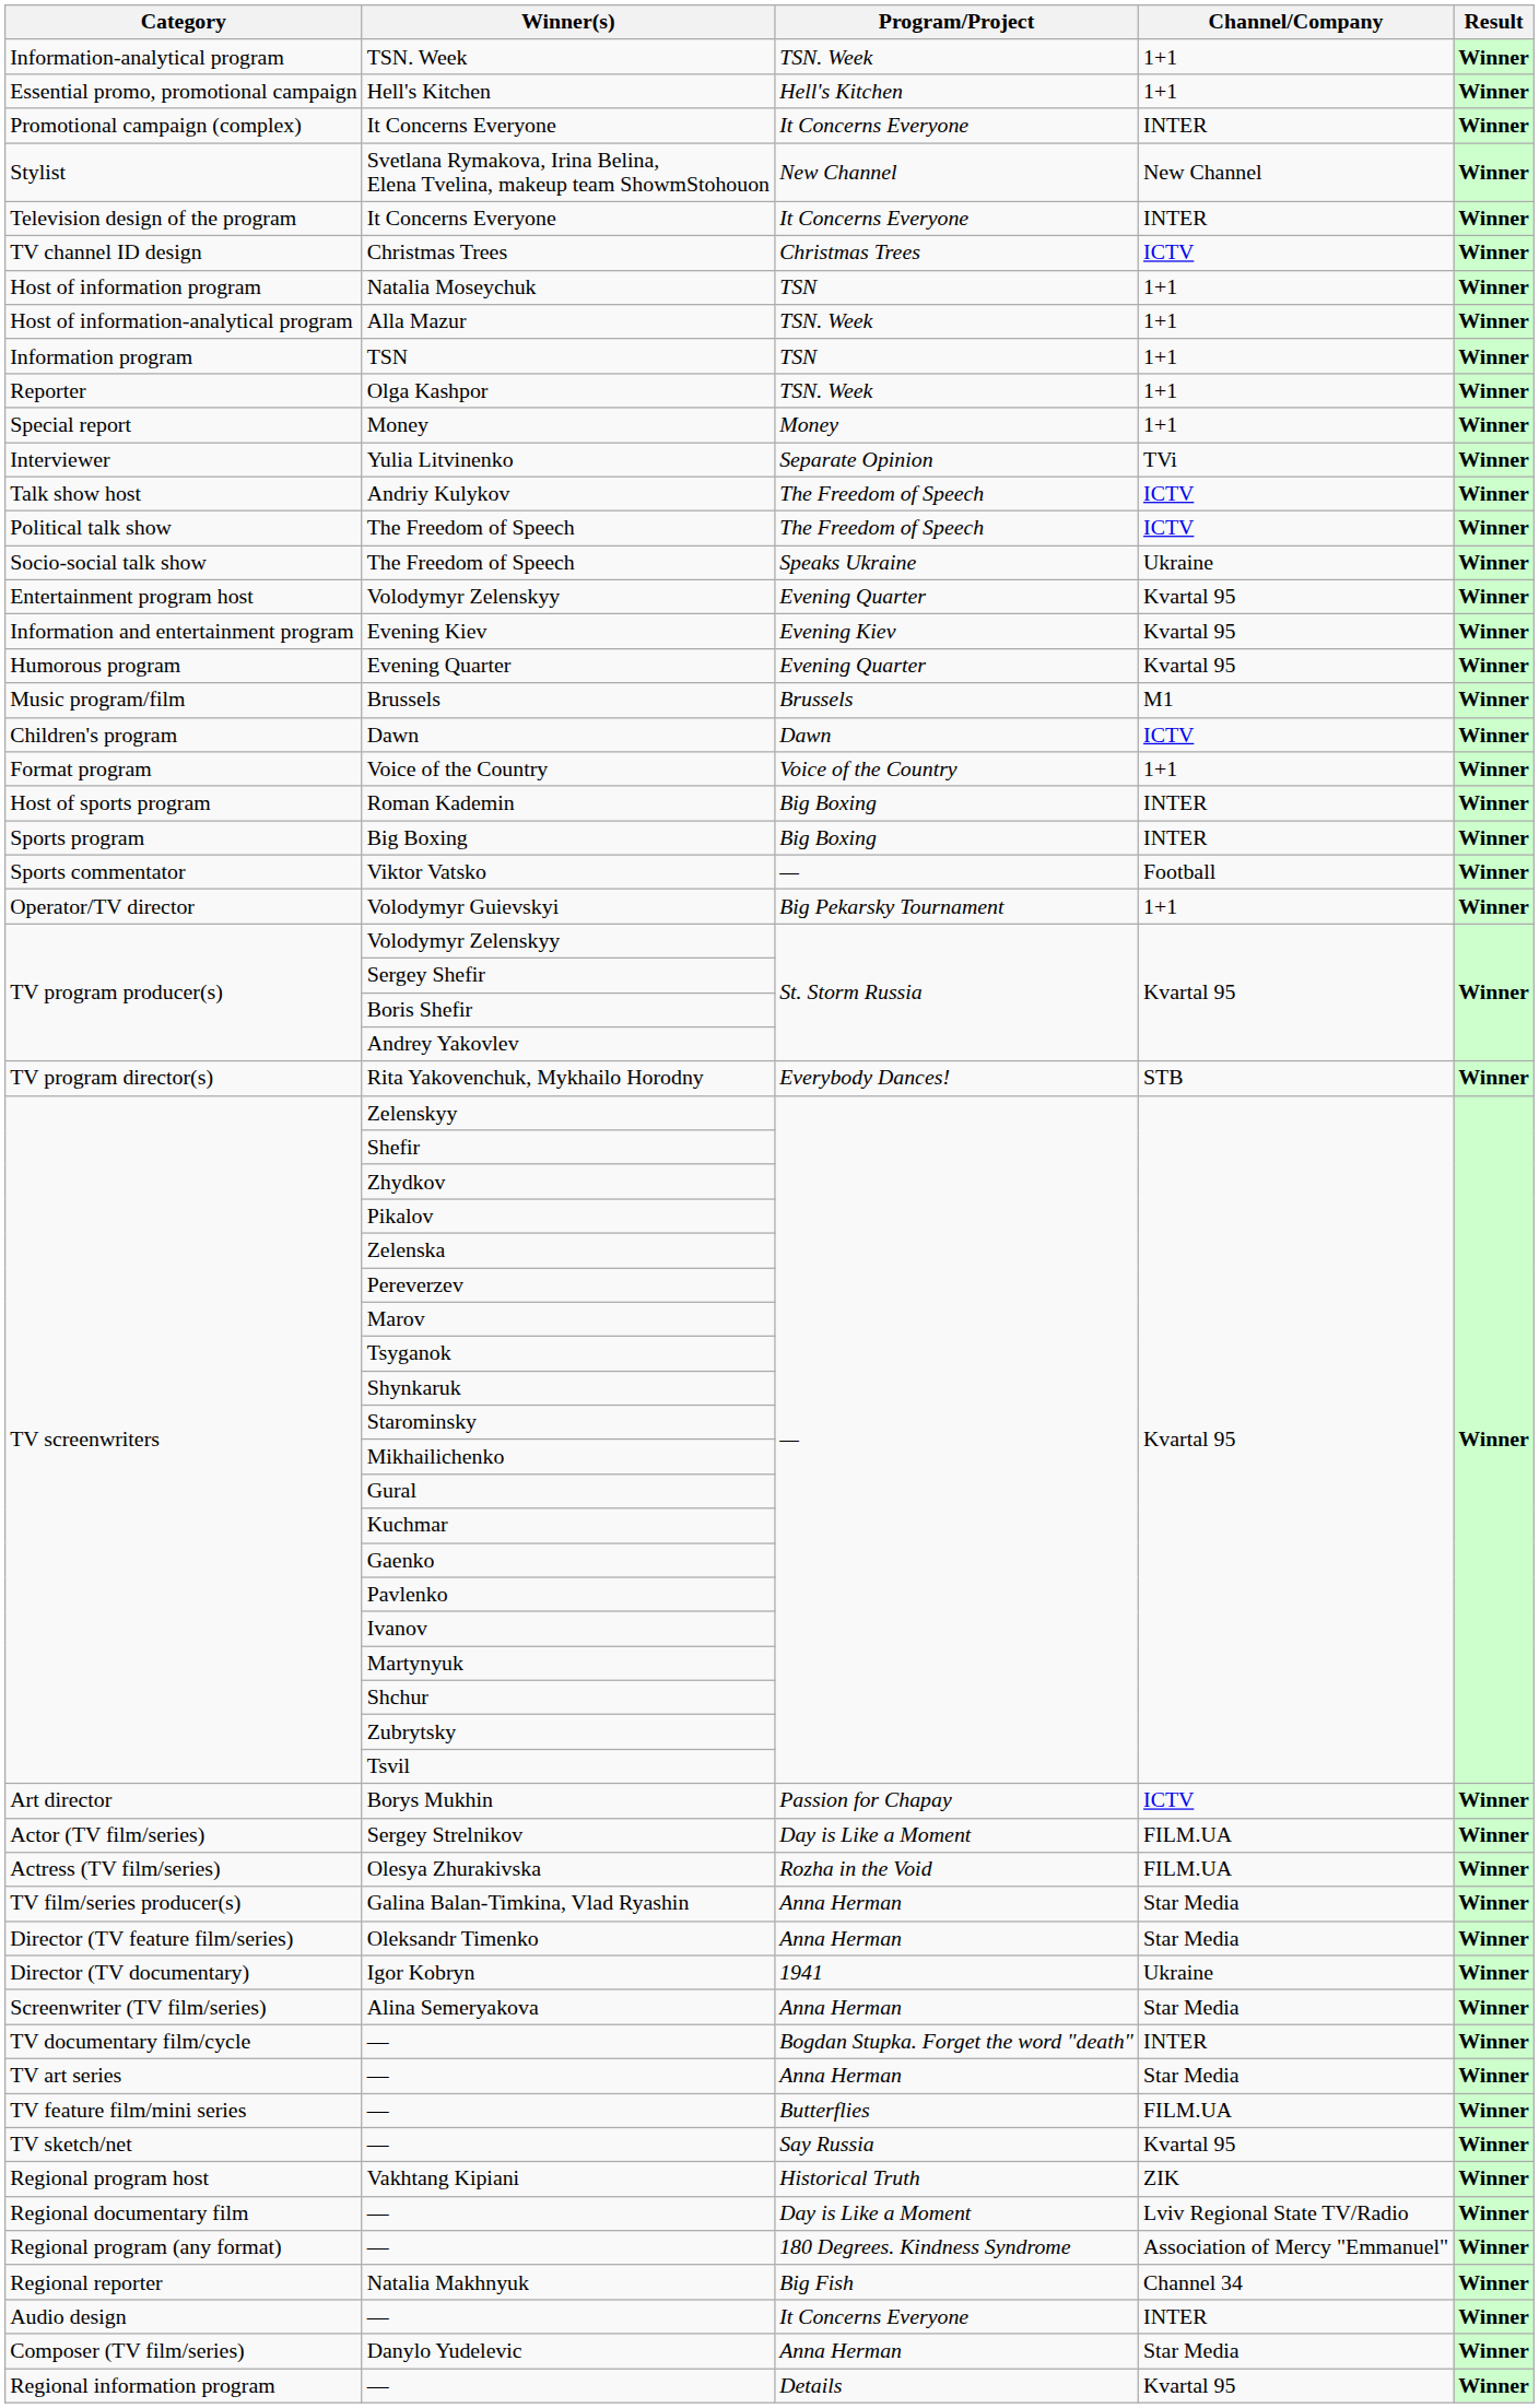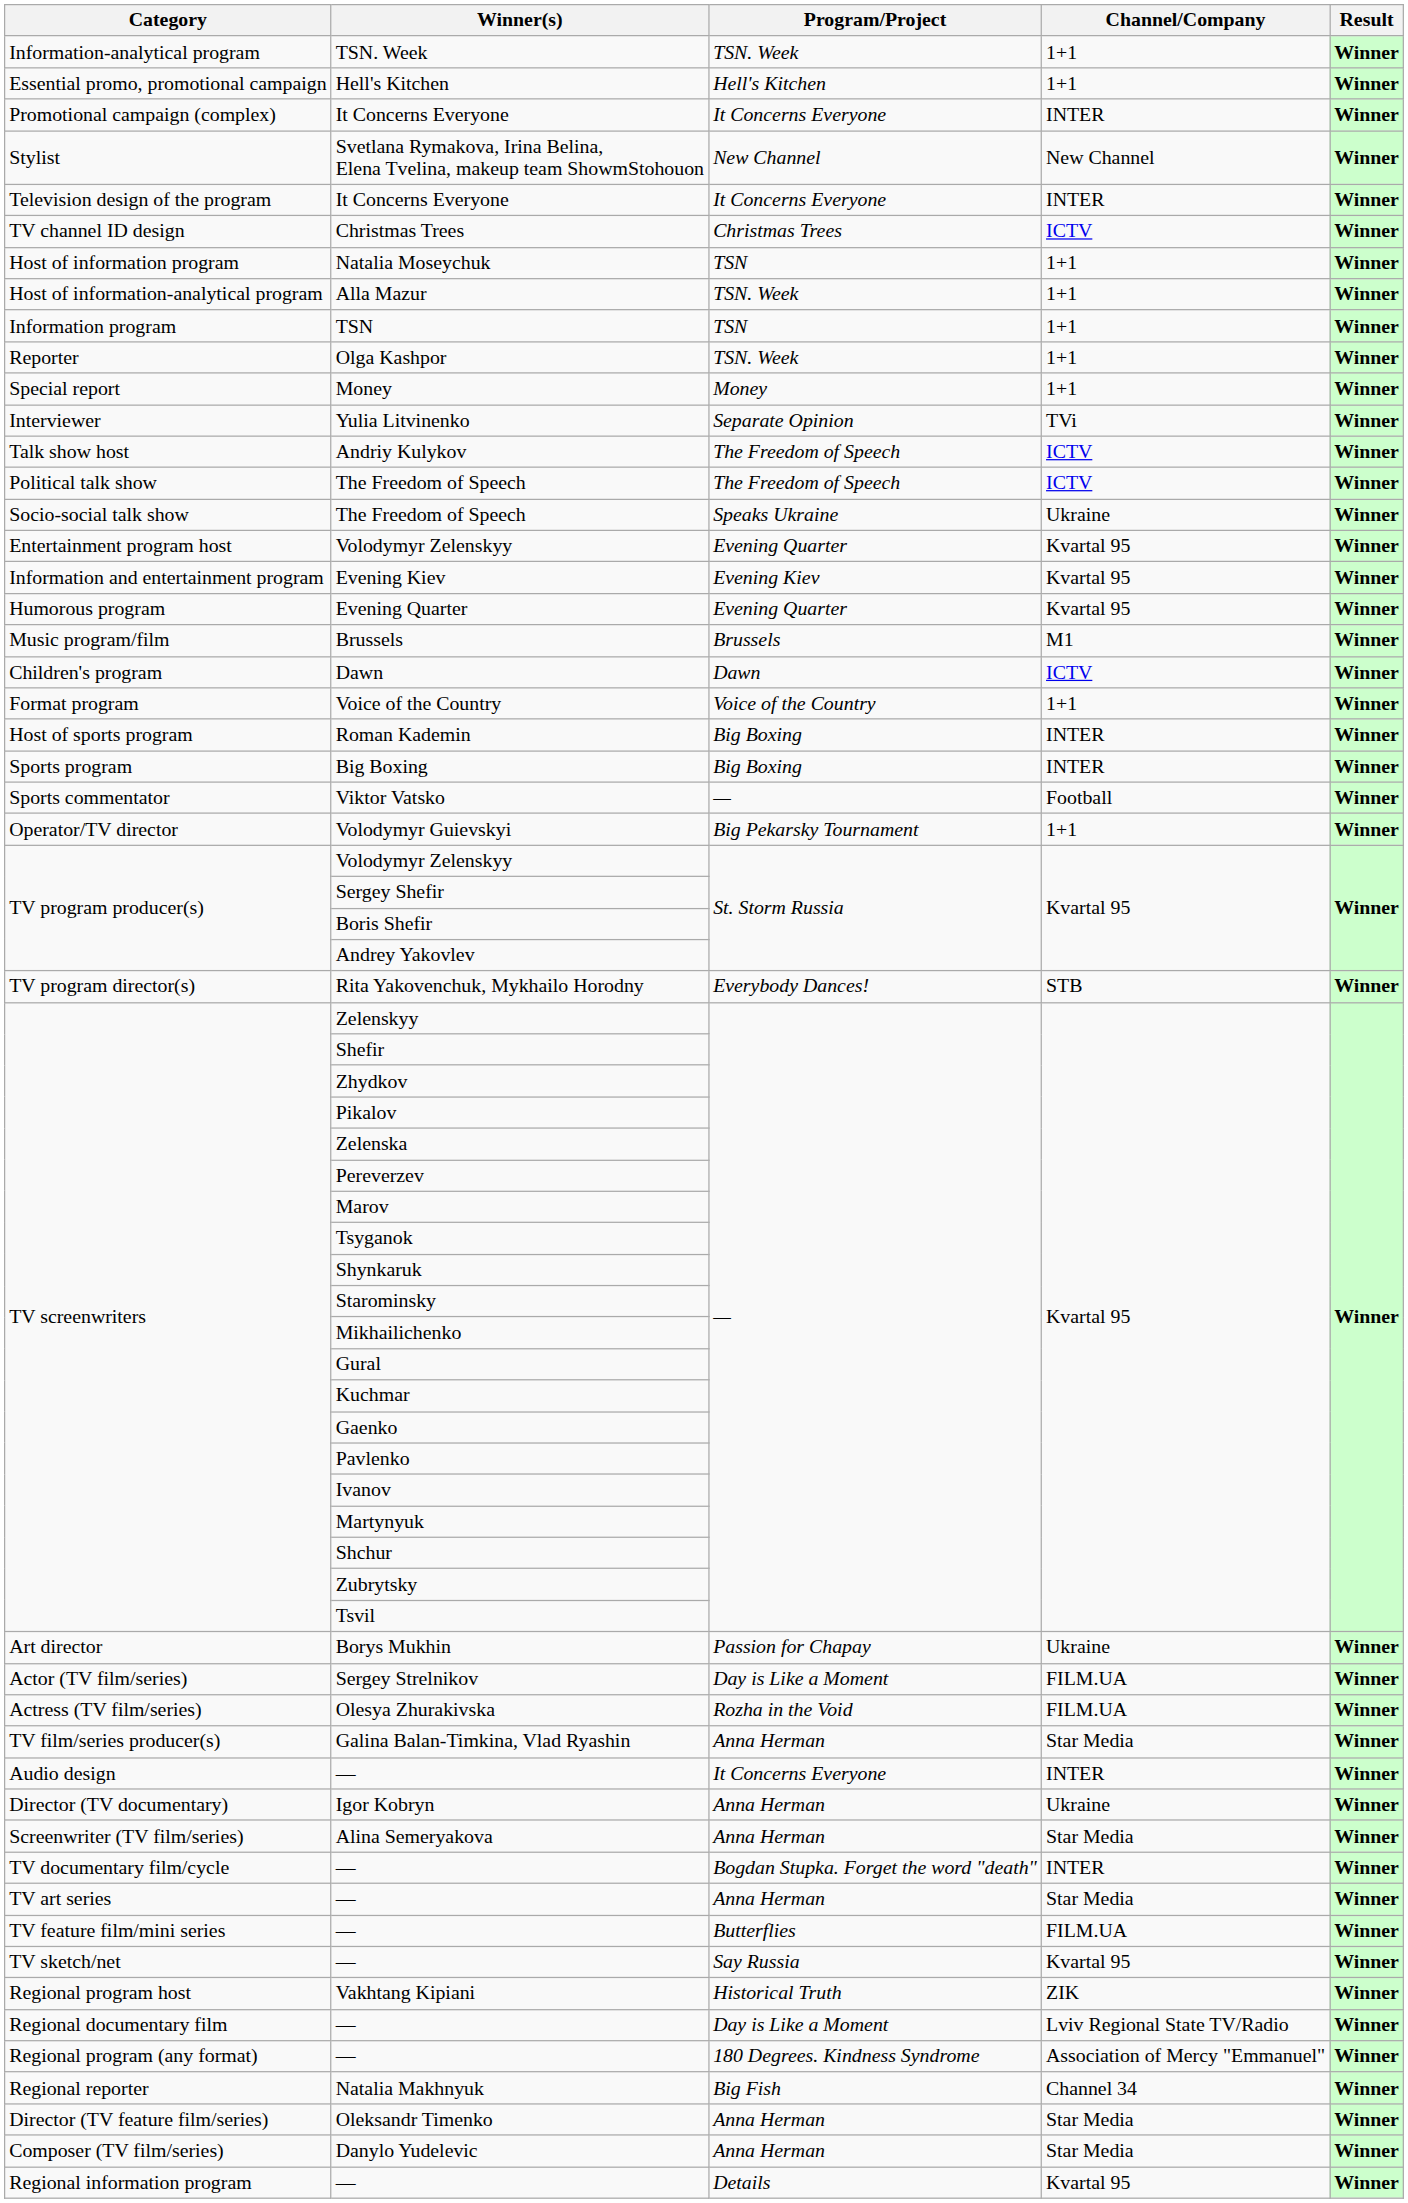Borys Mukhin | Channel/Company: ICTV -> Ukraine
rows swapped: Oleksandr Timenko <-> Audio design / —
Igor Kobryn | Program/Project: 1941 -> Anna Herman
